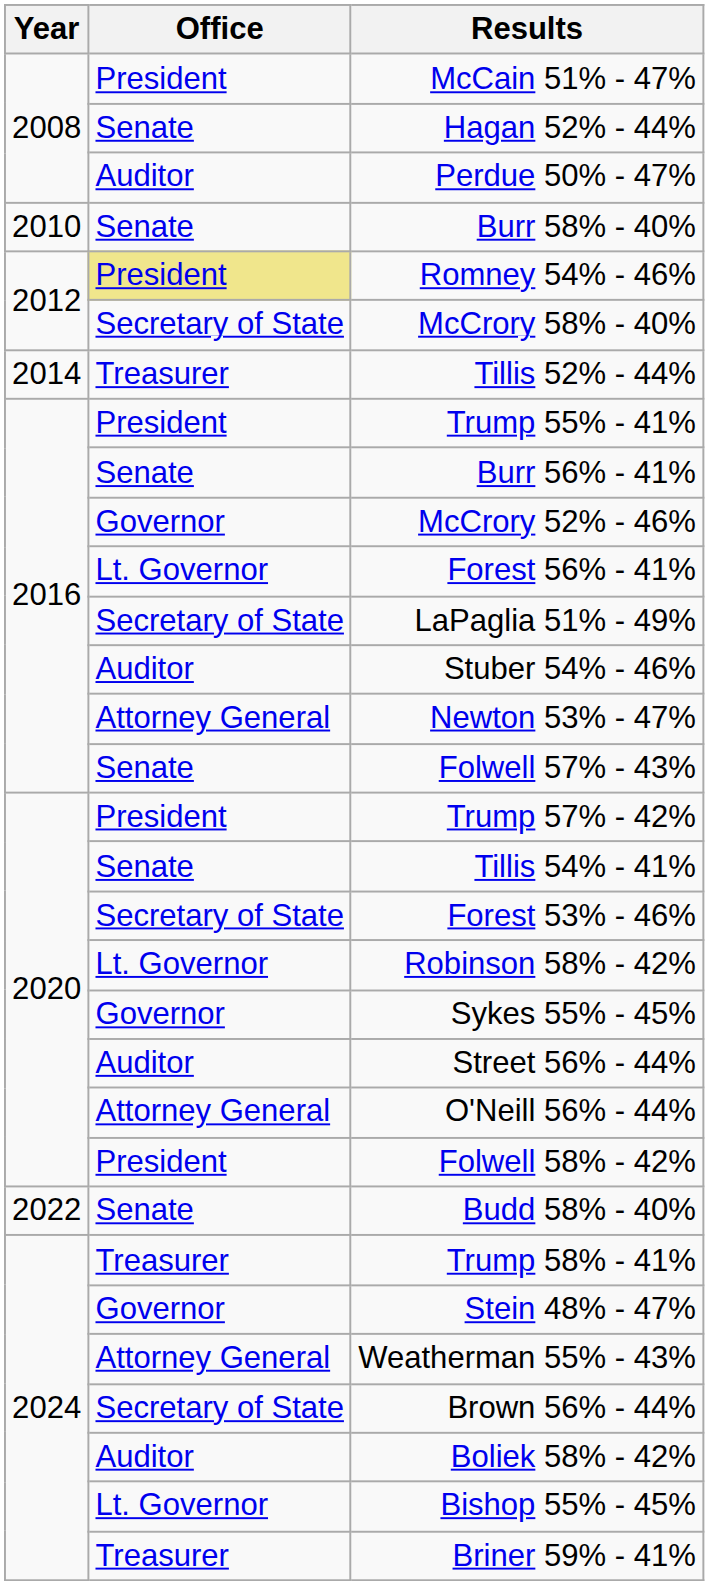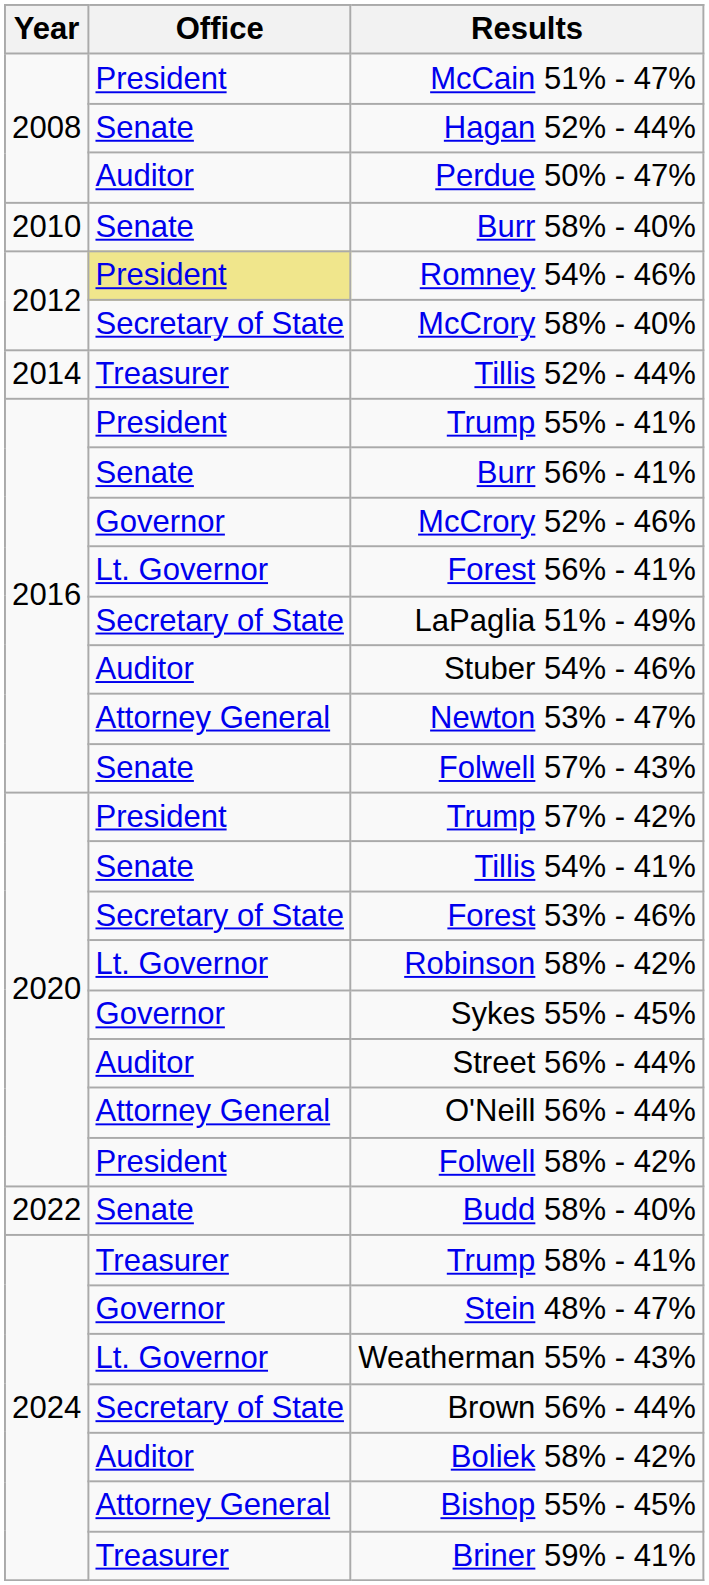Weatherman 55% - 43% | Office: Attorney General -> Lt. Governor
Bishop 55% - 45% | Office: Lt. Governor -> Attorney General
